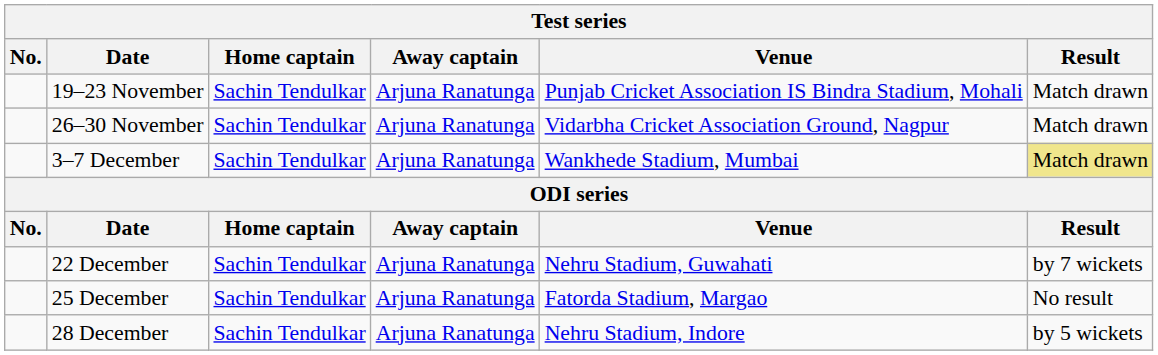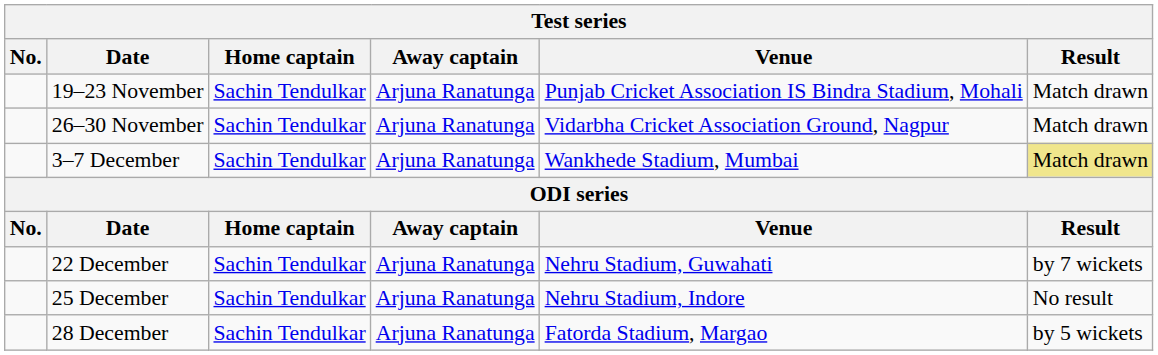25 December | Venue: Fatorda Stadium, Margao -> Nehru Stadium, Indore
28 December | Venue: Nehru Stadium, Indore -> Fatorda Stadium, Margao
